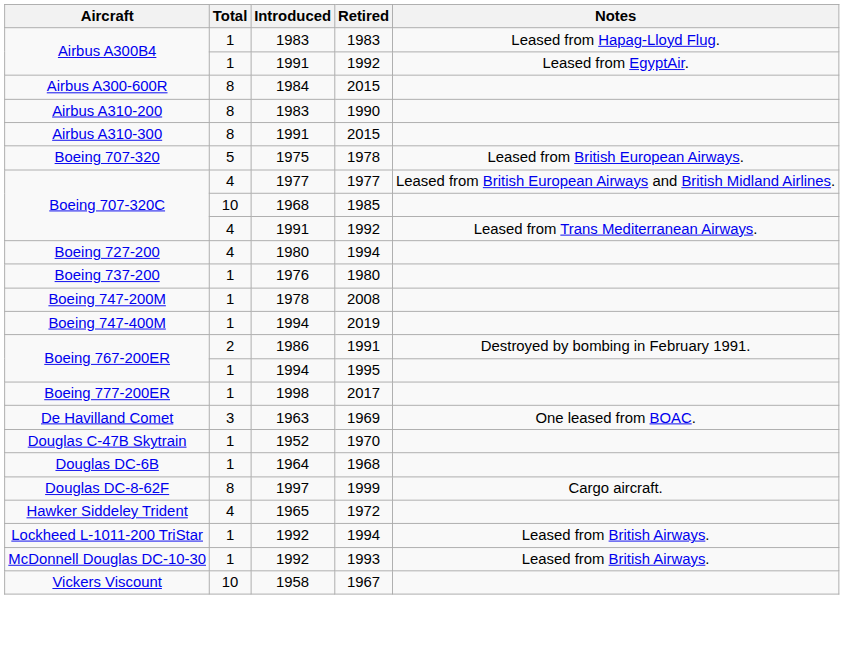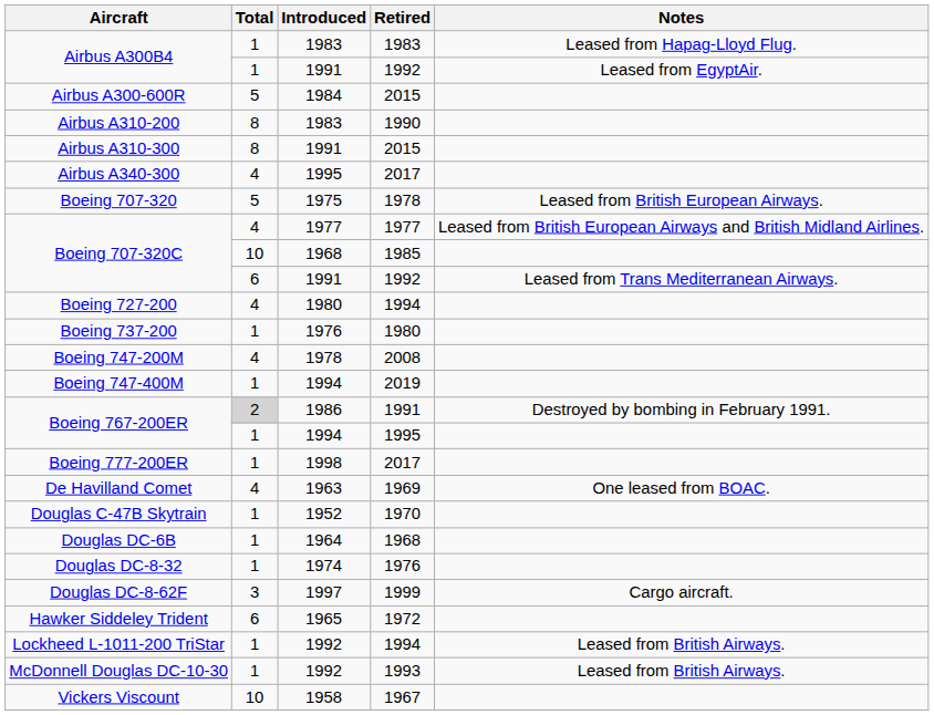Airbus A300-600R | Total: 8 -> 5
+ row: Airbus A340-300 | 4 | 1995 | 2017
Boeing 707-320C / 1992 | Total: 4 -> 6
Boeing 747-200M | Total: 1 -> 4
Boeing 767-200ER / 1991 | Total: no background -> lightgrey background
De Havilland Comet | Total: 3 -> 4
+ row: Douglas DC-8-32 | 1 | 1974 | 1976
Douglas DC-8-62F | Total: 8 -> 3
Hawker Siddeley Trident | Total: 4 -> 6
